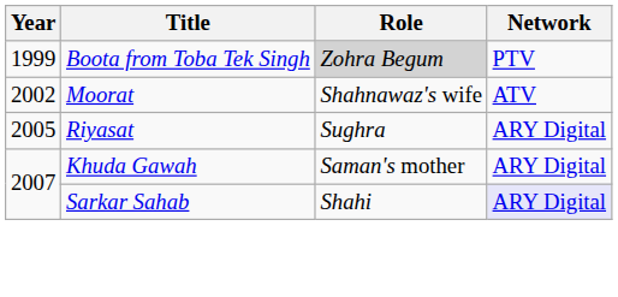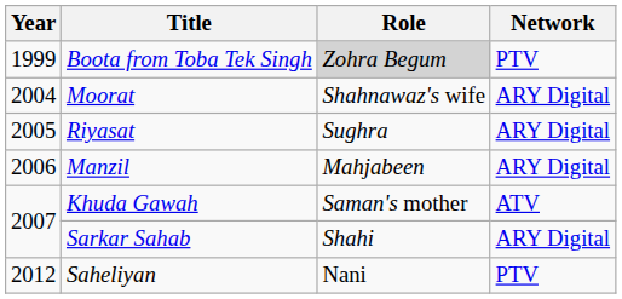Moorat | Year: 2002 -> 2004
Moorat | Network: ATV -> ARY Digital
+ row: 2006 | Manzil | Mahjabeen | ARY Digital
Khuda Gawah | Network: ARY Digital -> ATV
Sarkar Sahab | Network: lavender background -> no background
+ row: 2012 | Saheliyan | Nani | PTV
